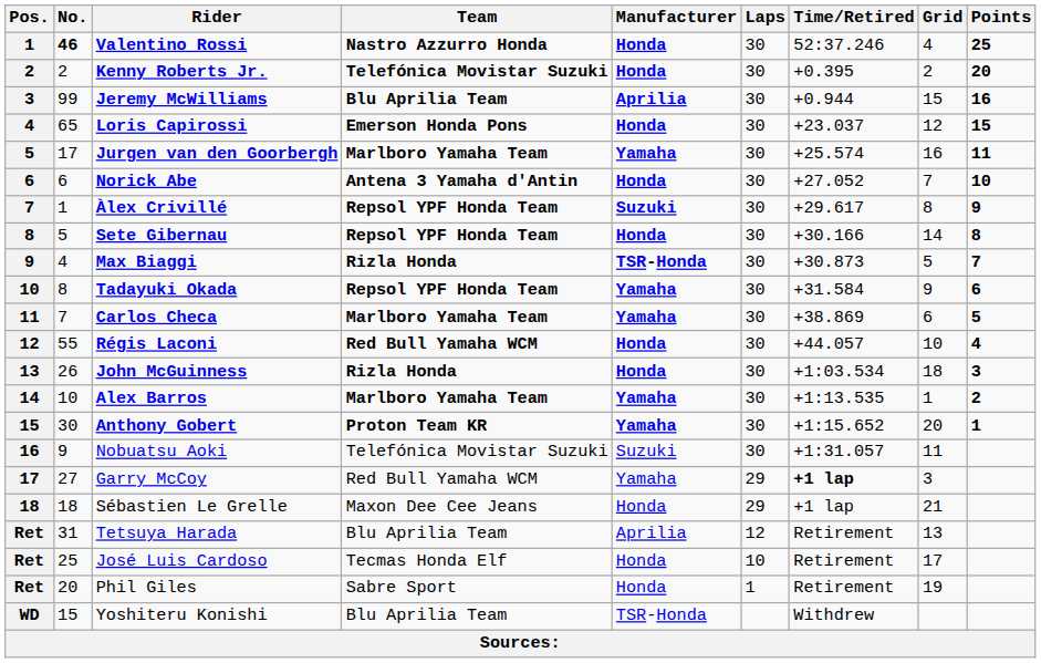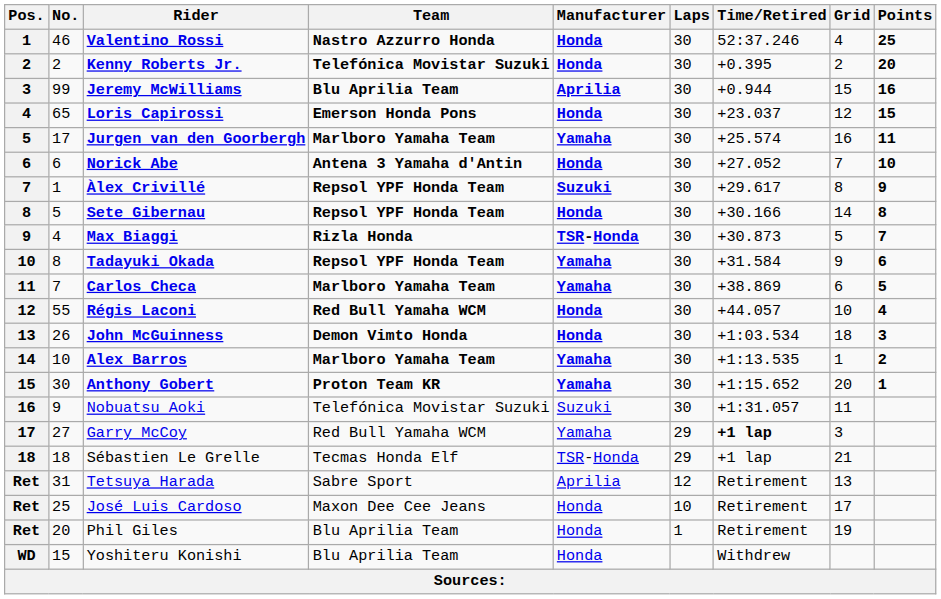Valentino Rossi | No.: bold -> normal
John McGuinness | Team: Rizla Honda -> Demon Vimto Honda
Sébastien Le Grelle | Team: Maxon Dee Cee Jeans -> Tecmas Honda Elf
Sébastien Le Grelle | Manufacturer: Honda -> TSR-Honda
Tetsuya Harada | Team: Blu Aprilia Team -> Sabre Sport
José Luis Cardoso | Team: Tecmas Honda Elf -> Maxon Dee Cee Jeans
Phil Giles | Team: Sabre Sport -> Blu Aprilia Team
Yoshiteru Konishi | Manufacturer: TSR-Honda -> Honda
